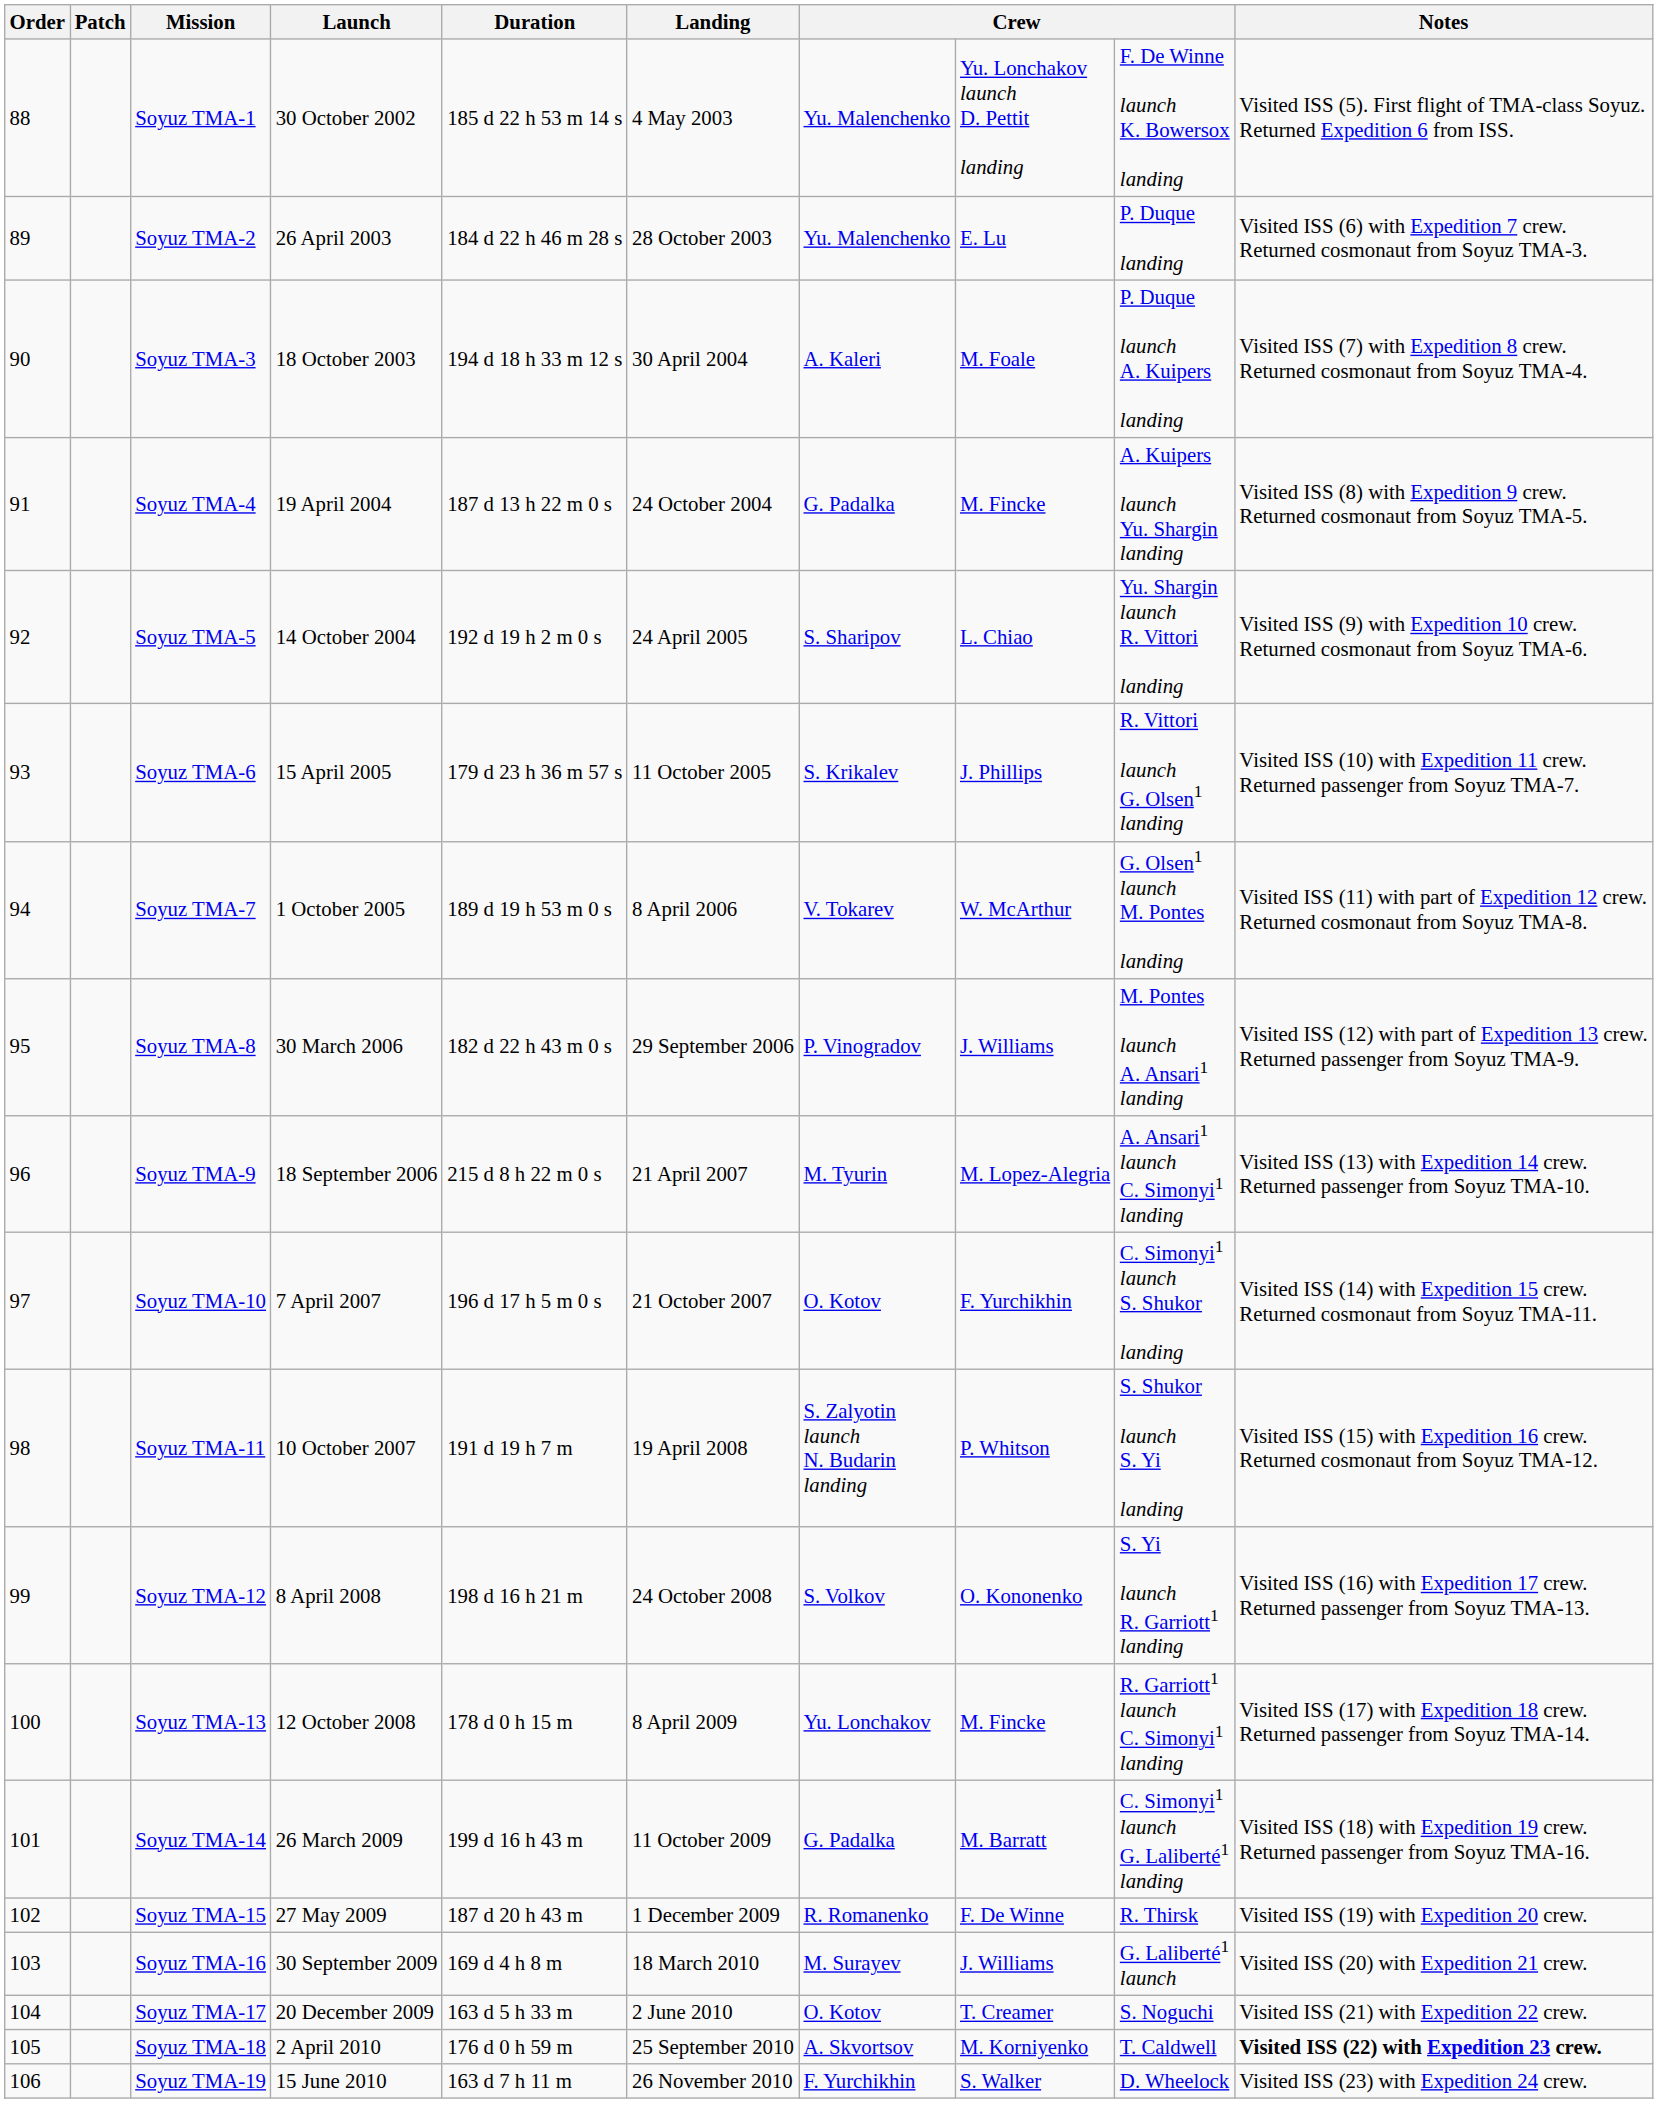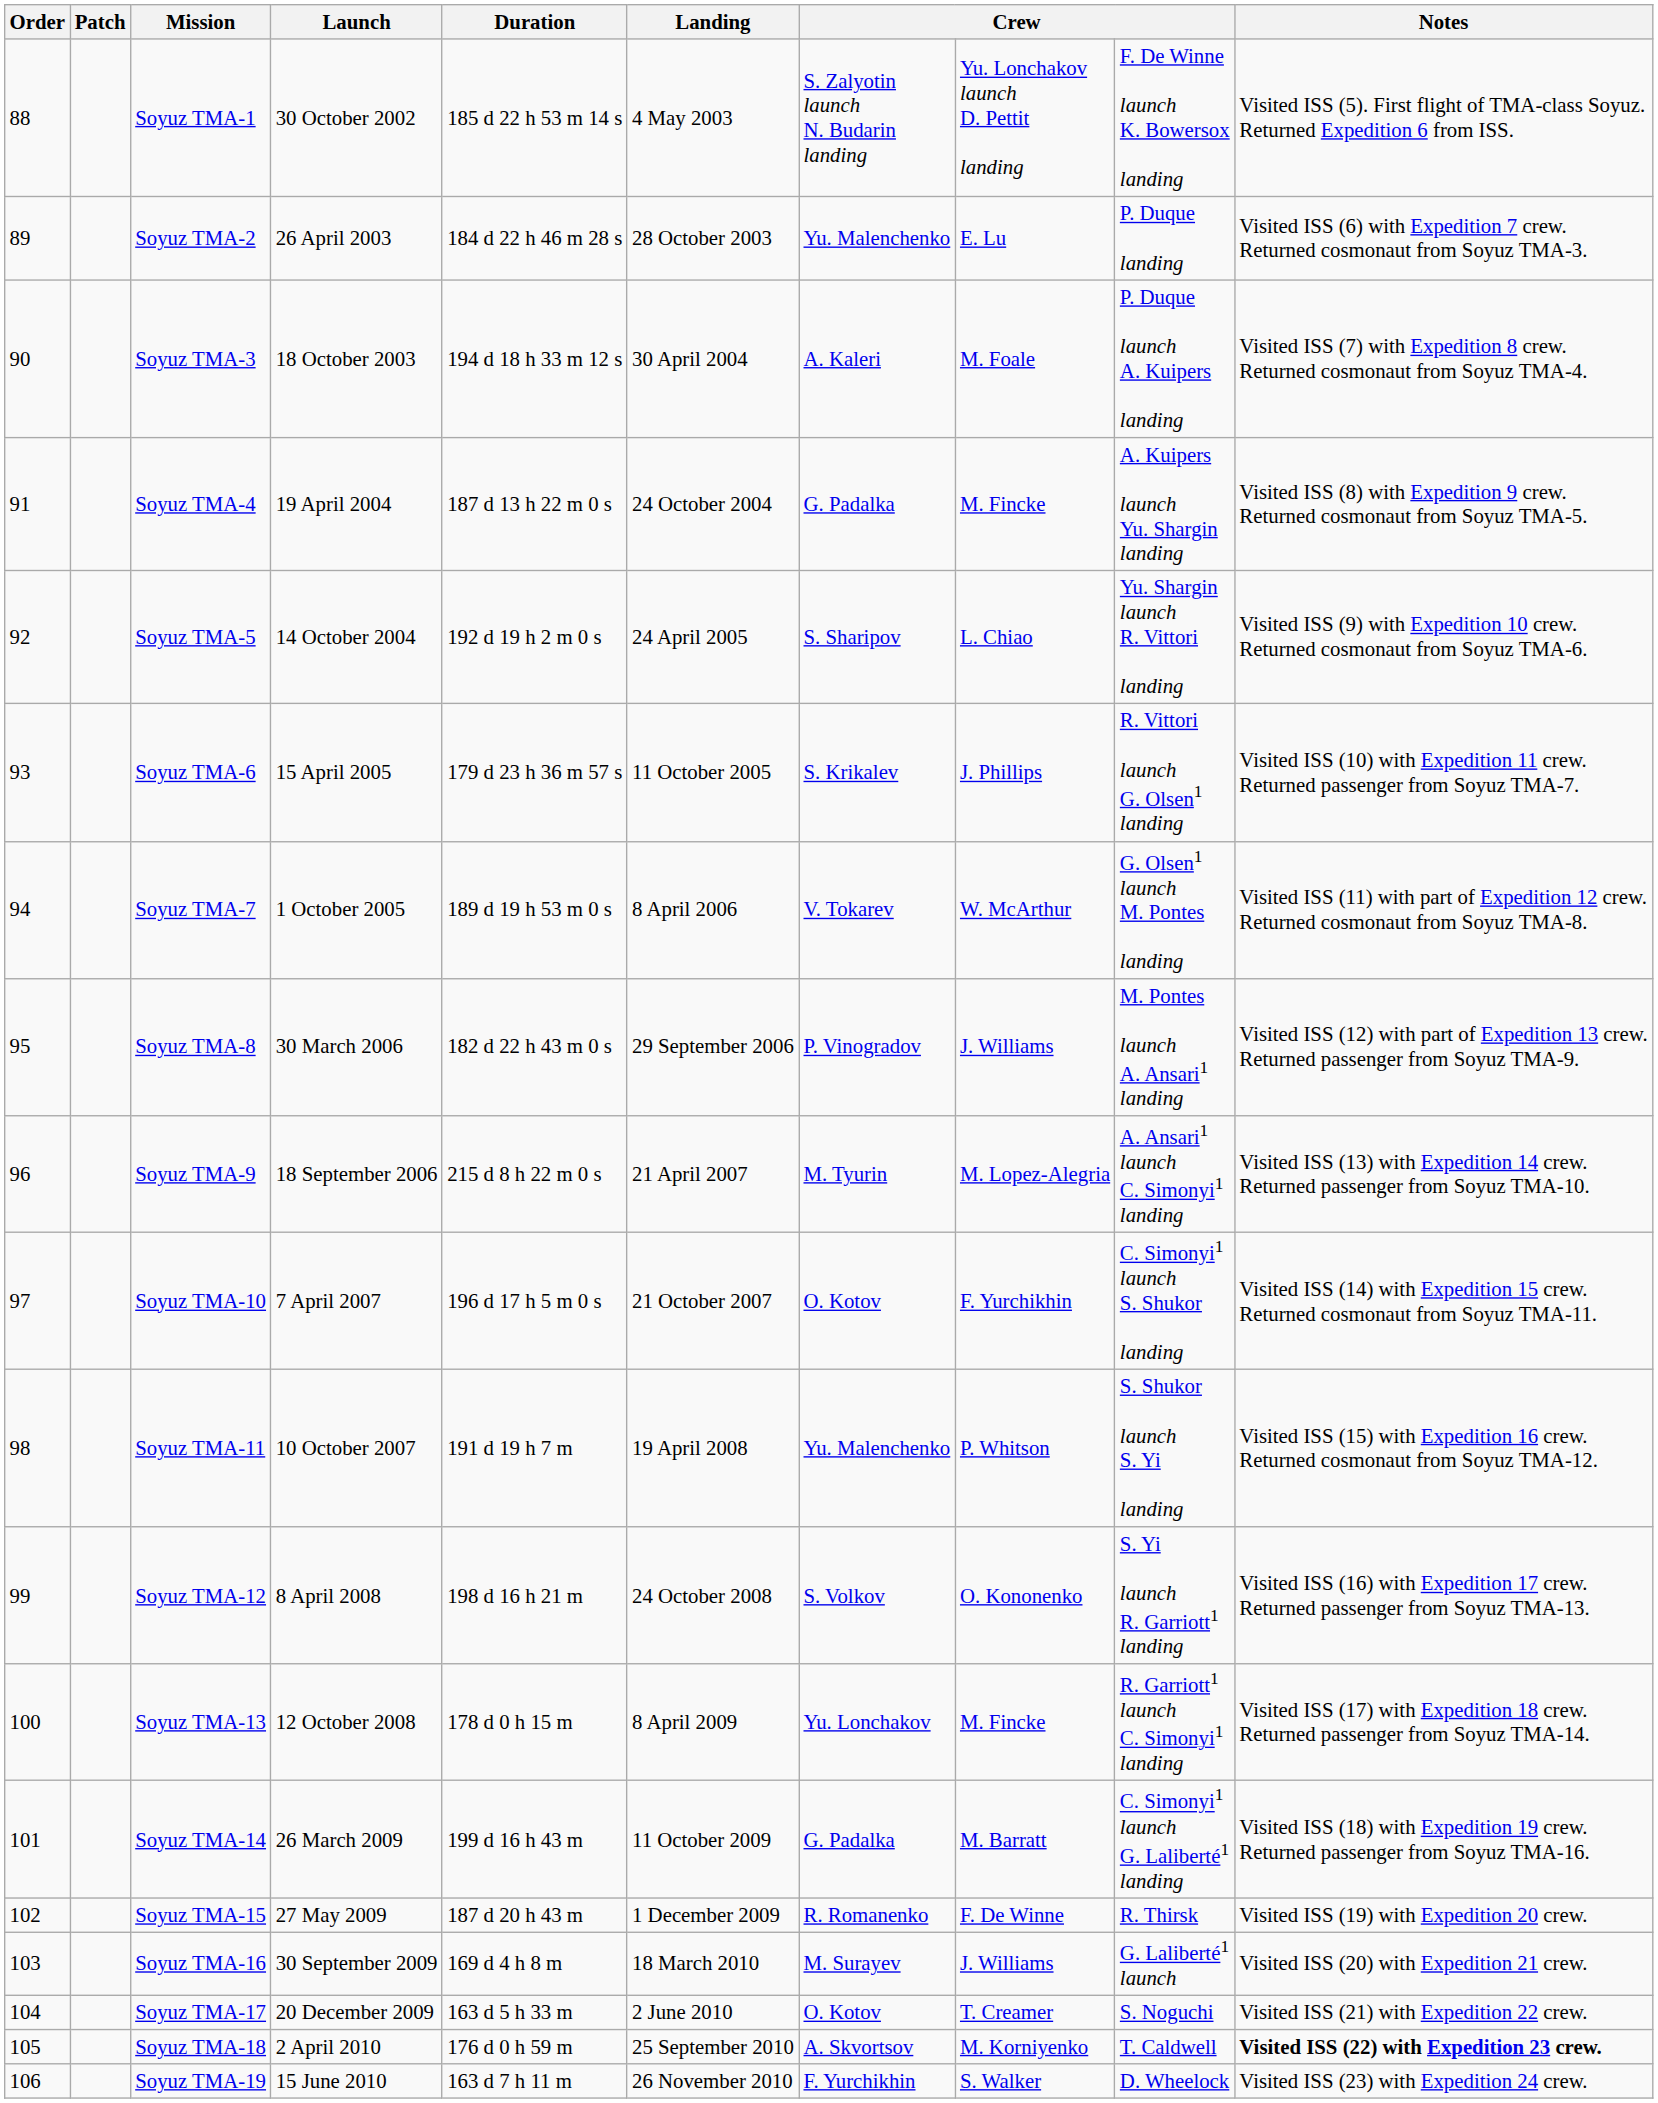Soyuz TMA-1 | column 7: Yu. Malenchenko -> S. Zalyotin launch N. Budarin landing
Soyuz TMA-11 | column 7: S. Zalyotin launch N. Budarin landing -> Yu. Malenchenko
